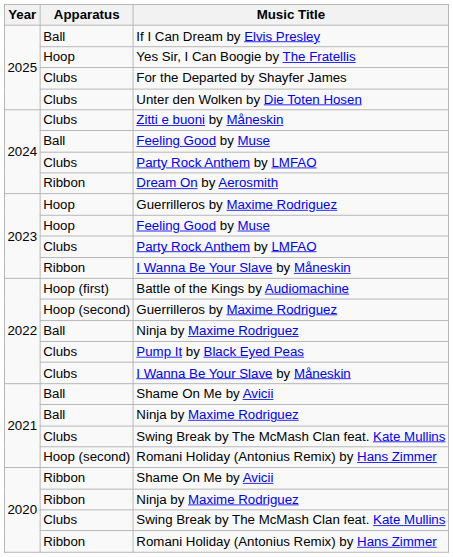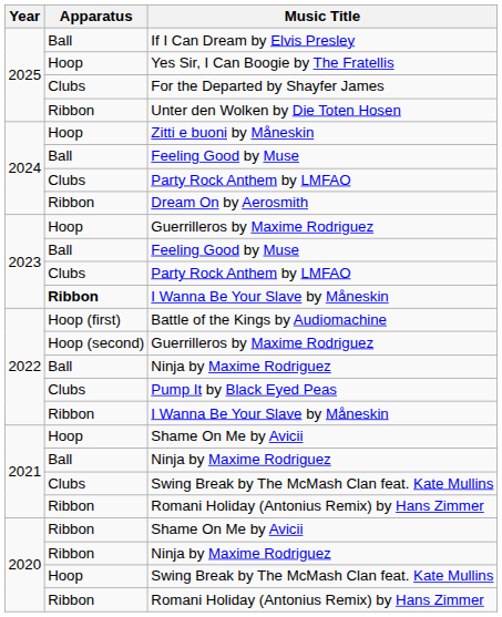Unter den Wolken by Die Toten Hosen | Apparatus: Clubs -> Ribbon
Zitti e buoni by Måneskin | Apparatus: Clubs -> Hoop
2023 / Feeling Good by Muse | Apparatus: Hoop -> Ball
2023 / I Wanna Be Your Slave by Måneskin | Apparatus: normal -> bold
2022 / I Wanna Be Your Slave by Måneskin | Apparatus: Clubs -> Ribbon
2021 / Shame On Me by Avicii | Apparatus: Ball -> Hoop
2021 / Romani Holiday (Antonius Remix) by Hans Zimmer | Apparatus: Hoop (second) -> Ribbon
2020 / Swing Break by The McMash Clan feat. Kate Mullins | Apparatus: Clubs -> Hoop
